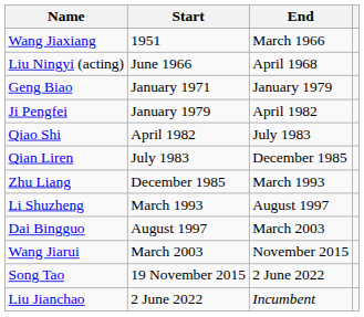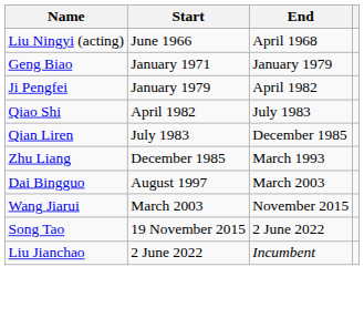- row: Wang Jiaxiang | 1951 | March 1966
- row: Li Shuzheng | March 1993 | August 1997
